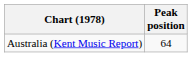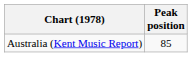Australia (Kent Music Report) | Peak position: 64 -> 85
